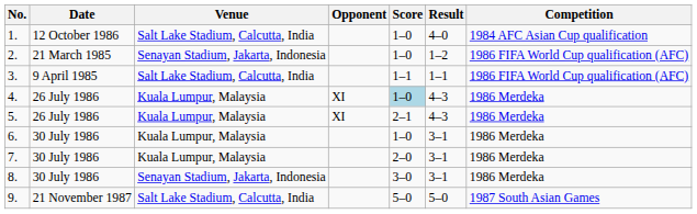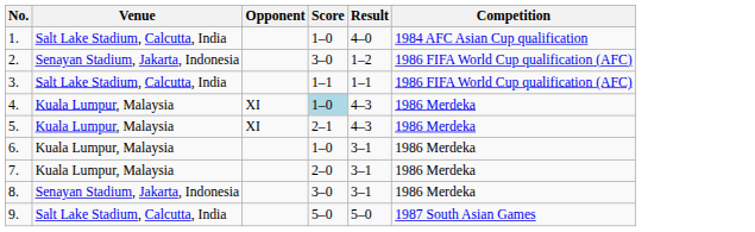- column: Date | 12 October 1986 | 21 March 1985 | 9 April 1985 | 26 July 1986 | 26 July 1986 | 30 July 1986 | 30 July 1986 | 30 July 1986 | 21 November 1987
2. | Score: 1–0 -> 3–0
